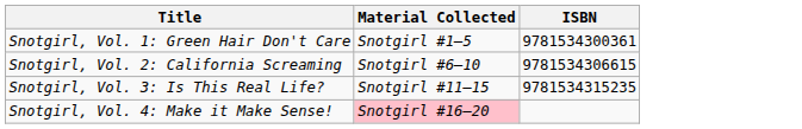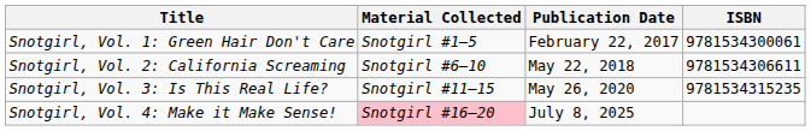+ column: Publication Date | February 22, 2017 | May 22, 2018 | May 26, 2020 | July 8, 2025
Snotgirl, Vol. 1: Green Hair Don't Care | ISBN: 9781534300361 -> 9781534300061
Snotgirl, Vol. 2: California Screaming | ISBN: 9781534306615 -> 9781534306611
